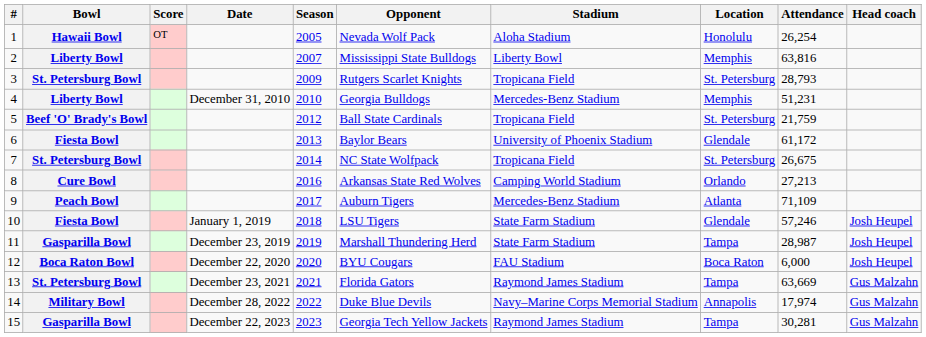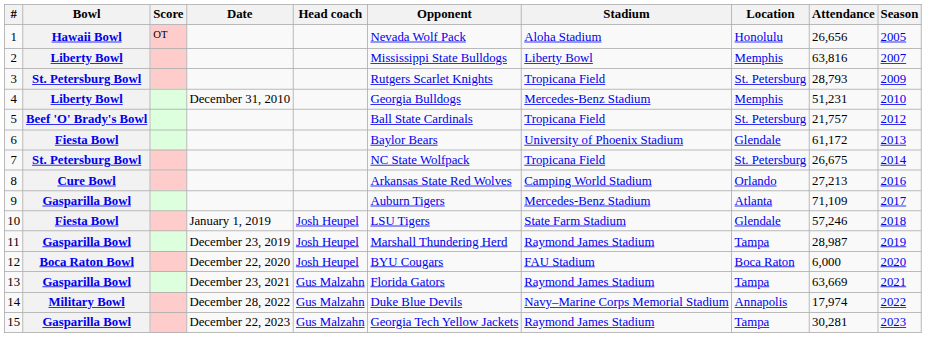columns swapped: Season <-> Head coach
1 | Attendance: 26,254 -> 26,656
5 | Attendance: 21,759 -> 21,757
9 | Bowl: Peach Bowl -> Gasparilla Bowl
11 | Stadium: State Farm Stadium -> Raymond James Stadium
13 | Bowl: St. Petersburg Bowl -> Gasparilla Bowl
